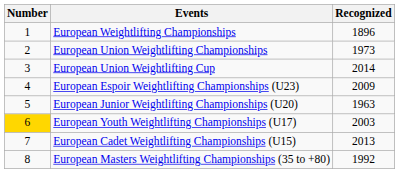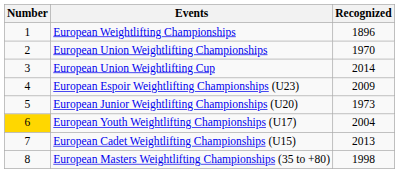European Union Weightlifting Championships | Recognized: 1973 -> 1970
European Junior Weightlifting Championships (U20) | Recognized: 1963 -> 1973
European Youth Weightlifting Championships (U17) | Recognized: 2003 -> 2004
European Masters Weightlifting Championships (35 to +80) | Recognized: 1992 -> 1998
